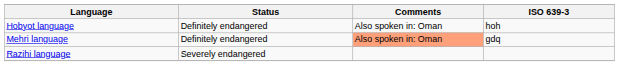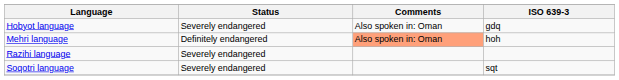Hobyot language | Status: Definitely endangered -> Severely endangered
Hobyot language | ISO 639-3: hoh -> gdq
Mehri language | ISO 639-3: gdq -> hoh
+ row: Soqotri language | Severely endangered | sqt
